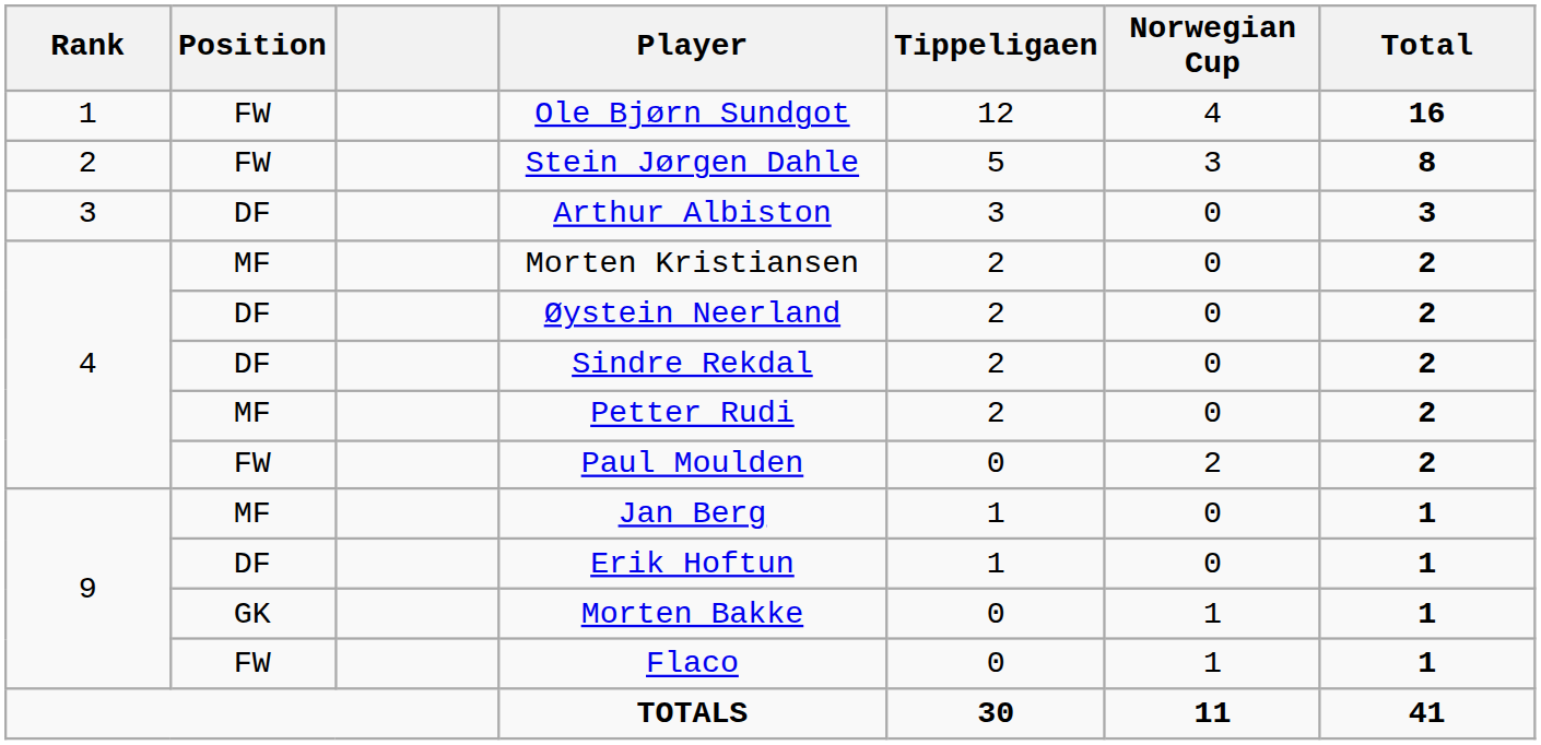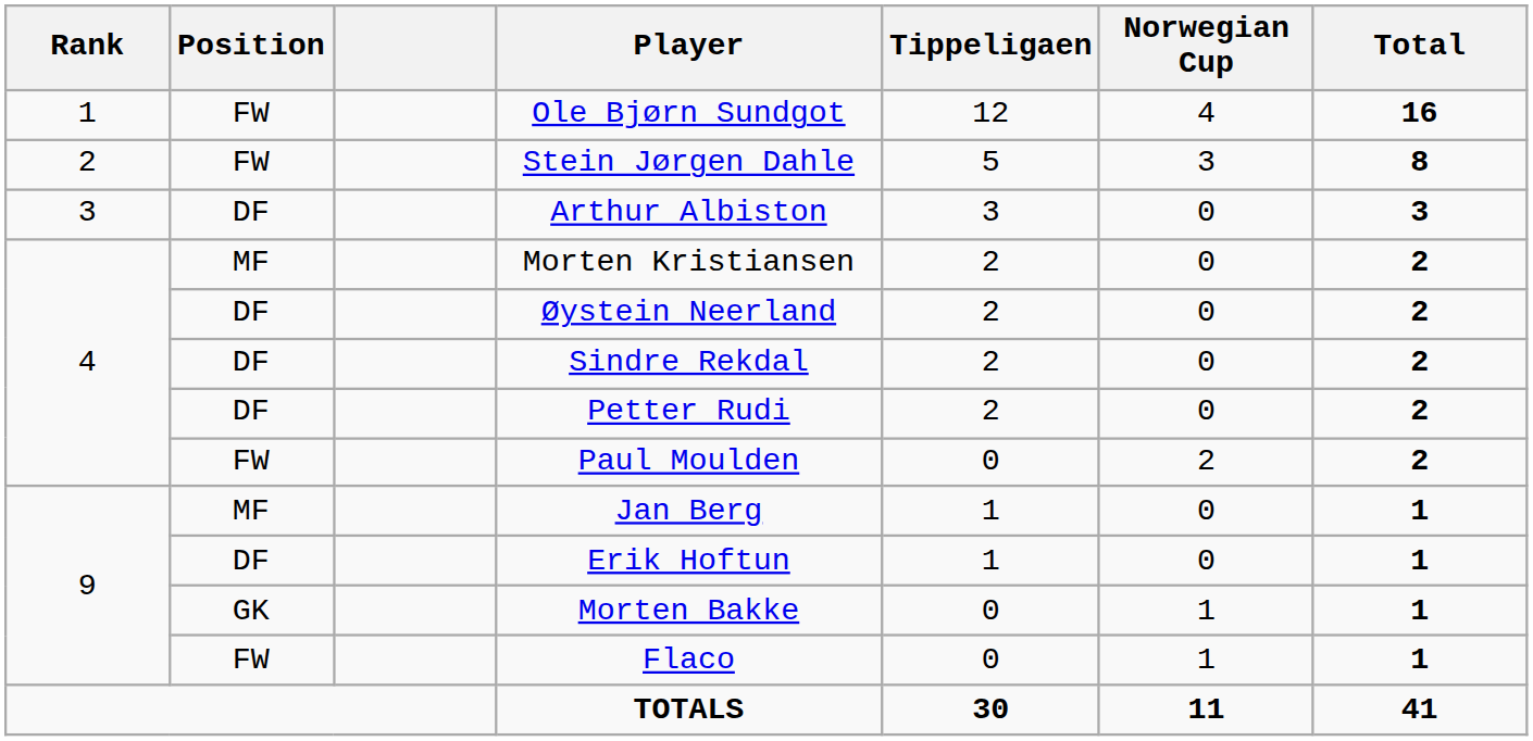Petter Rudi | Position: MF -> DF
